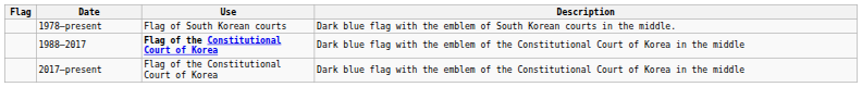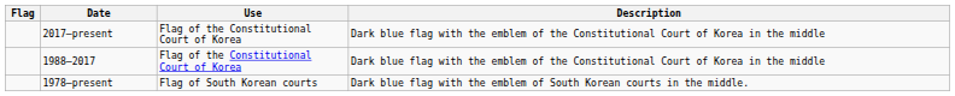rows swapped: 1978–present <-> 2017–present
1988–2017 | Use: bold -> normal
